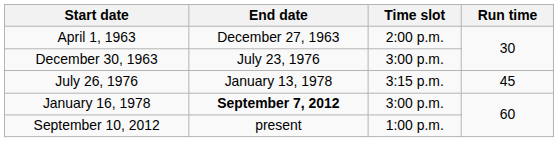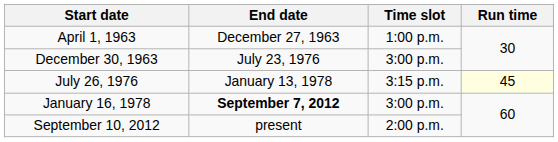April 1, 1963 | Time slot: 2:00 p.m. -> 1:00 p.m.
July 26, 1976 | Run time: no background -> lightyellow background
September 10, 2012 | Time slot: 1:00 p.m. -> 2:00 p.m.
